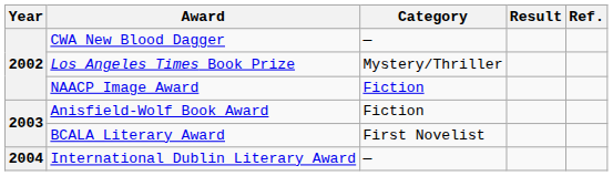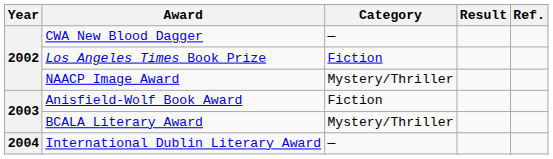Los Angeles Times Book Prize | Category: Mystery/Thriller -> Fiction
NAACP Image Award | Category: Fiction -> Mystery/Thriller
BCALA Literary Award | Category: First Novelist -> Mystery/Thriller
